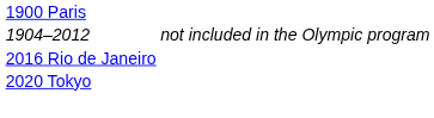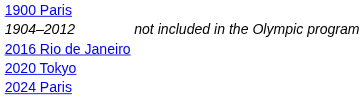+ row: 2024 Paris
